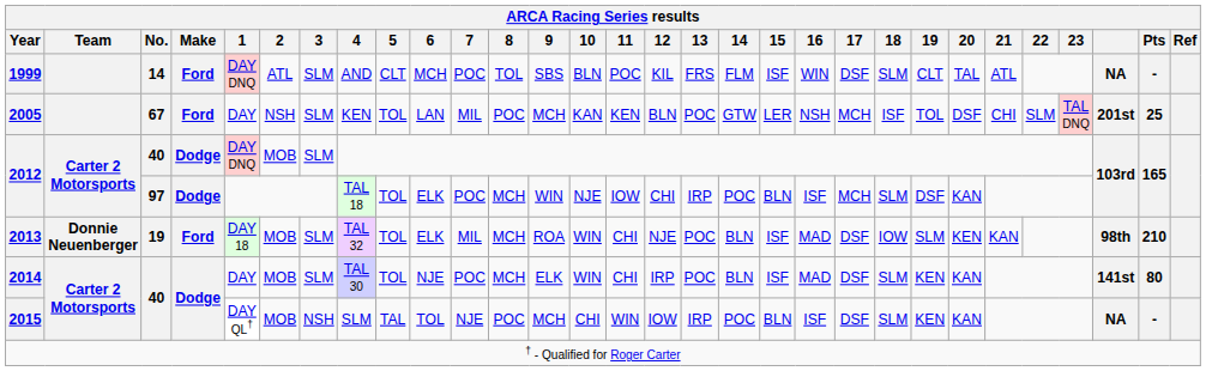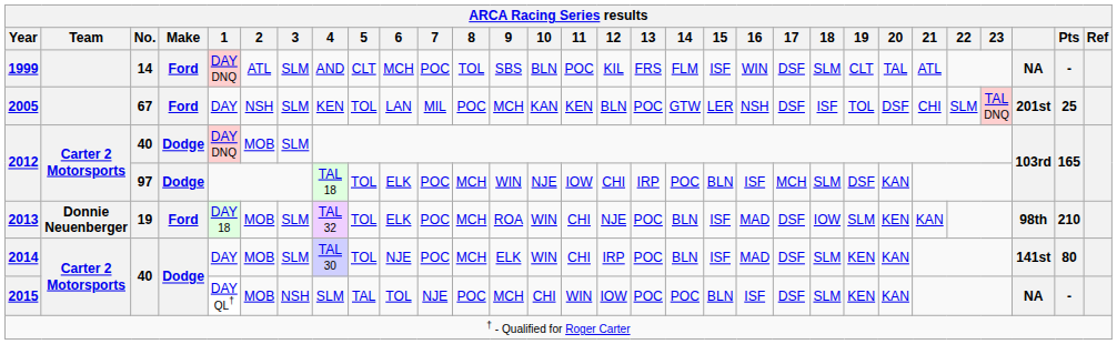2005 | 17: MCH -> DSF
2013 | 7: MIL -> POC
2015 | 13: IRP -> POC
